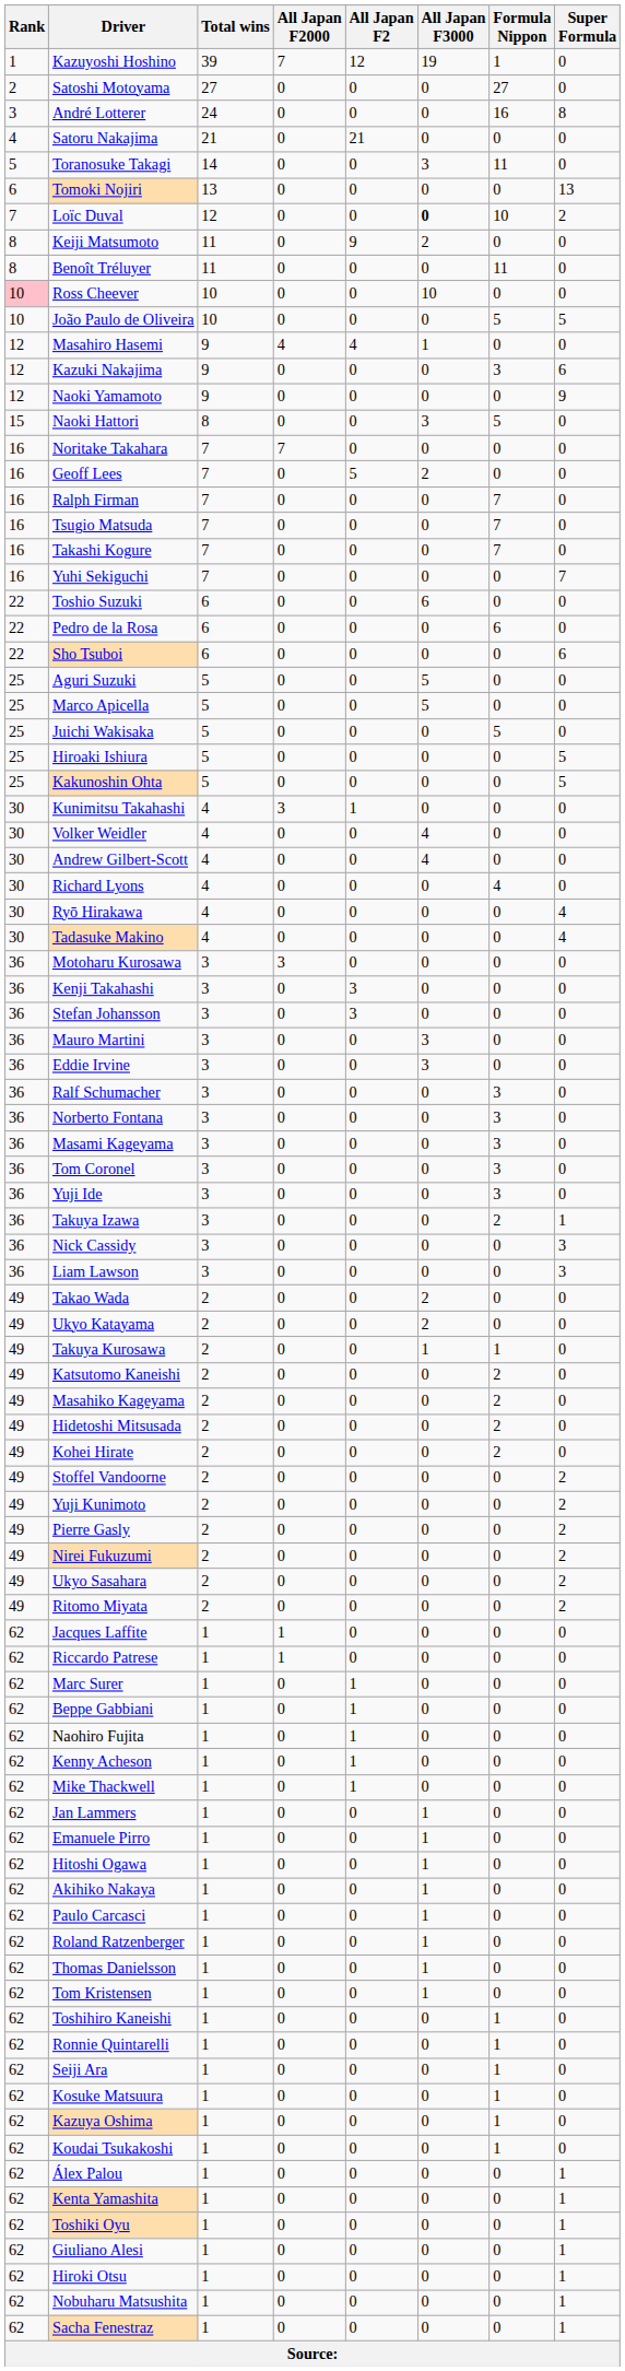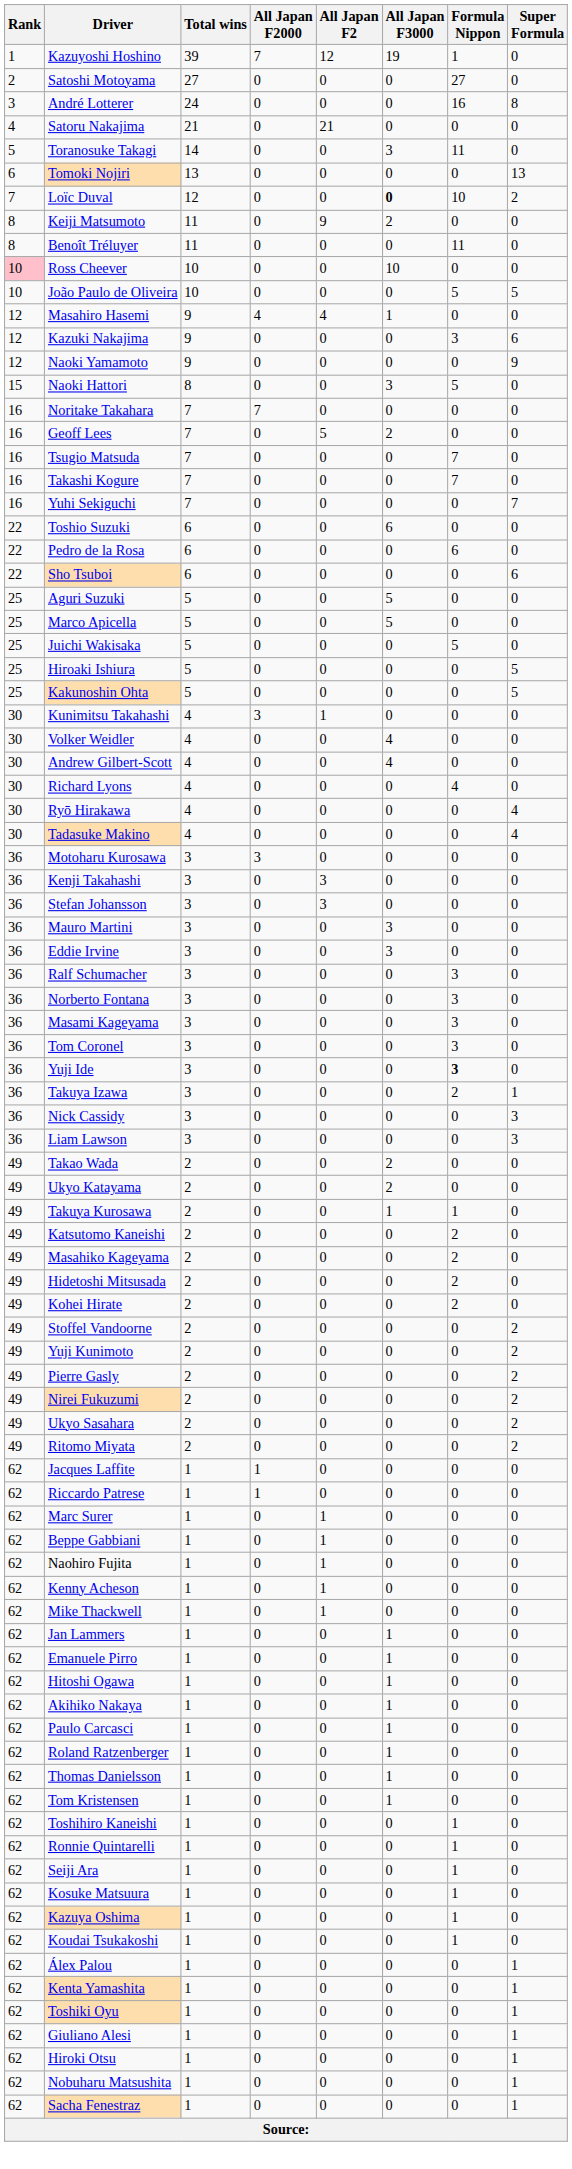- row: 16 | Ralph Firman | 7 | 0 | 0 | 0 | 7 | 0
Yuji Ide | Formula Nippon: normal -> bold
